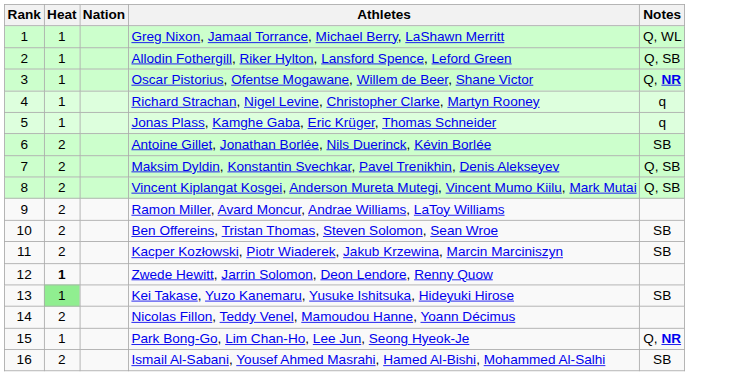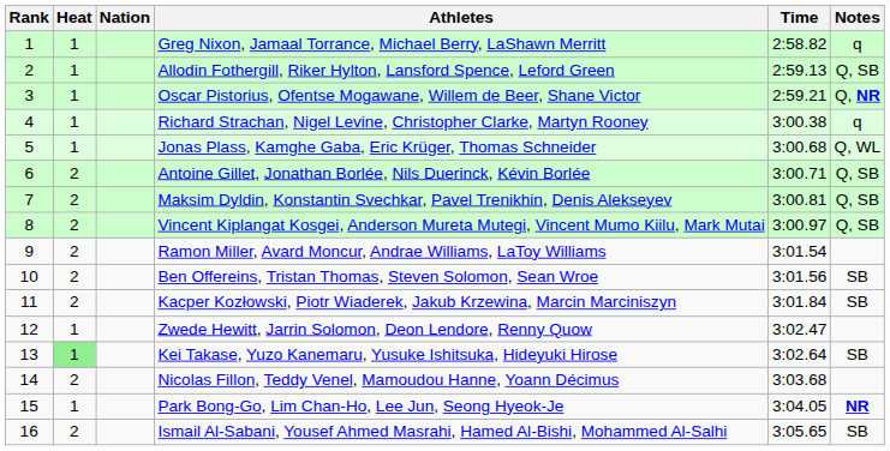+ column: Time | 2:58.82 | 2:59.13 | 2:59.21 | 3:00.38 | 3:00.68 | 3:00.71 | 3:00.81 | 3:00.97 | 3:01.54 | 3:01.56 | 3:01.84 | 3:02.47 | 3:02.64 | 3:03.68 | 3:04.05 | 3:05.65
Greg Nixon, Jamaal Torrance, Michael Berry, LaShawn Merritt | Notes: Q, WL -> q
Jonas Plass, Kamghe Gaba, Eric Krüger, Thomas Schneider | Notes: q -> Q, WL
Antoine Gillet, Jonathan Borlée, Nils Duerinck, Kévin Borlée | Notes: SB -> Q, SB
Zwede Hewitt, Jarrin Solomon, Deon Lendore, Renny Quow | Heat: bold -> normal
Park Bong-Go, Lim Chan-Ho, Lee Jun, Seong Hyeok-Je | Notes: Q, NR -> NR
